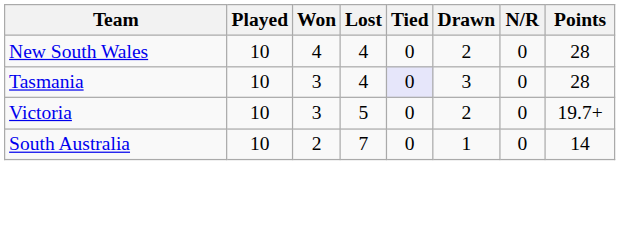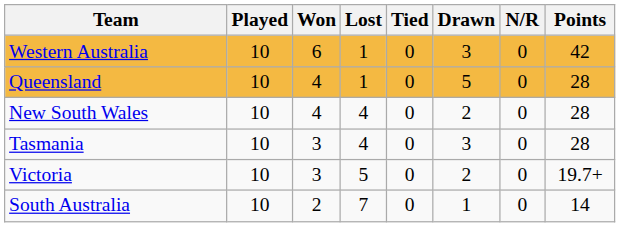+ row: Western Australia | 10 | 6 | 1 | 0 | 3 | 0 | 42
+ row: Queensland | 10 | 4 | 1 | 0 | 5 | 0 | 28
Tasmania | Tied: lavender background -> no background
